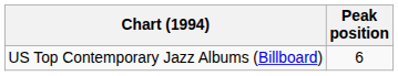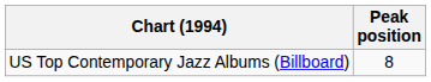US Top Contemporary Jazz Albums (Billboard) | Peak position: 6 -> 8
